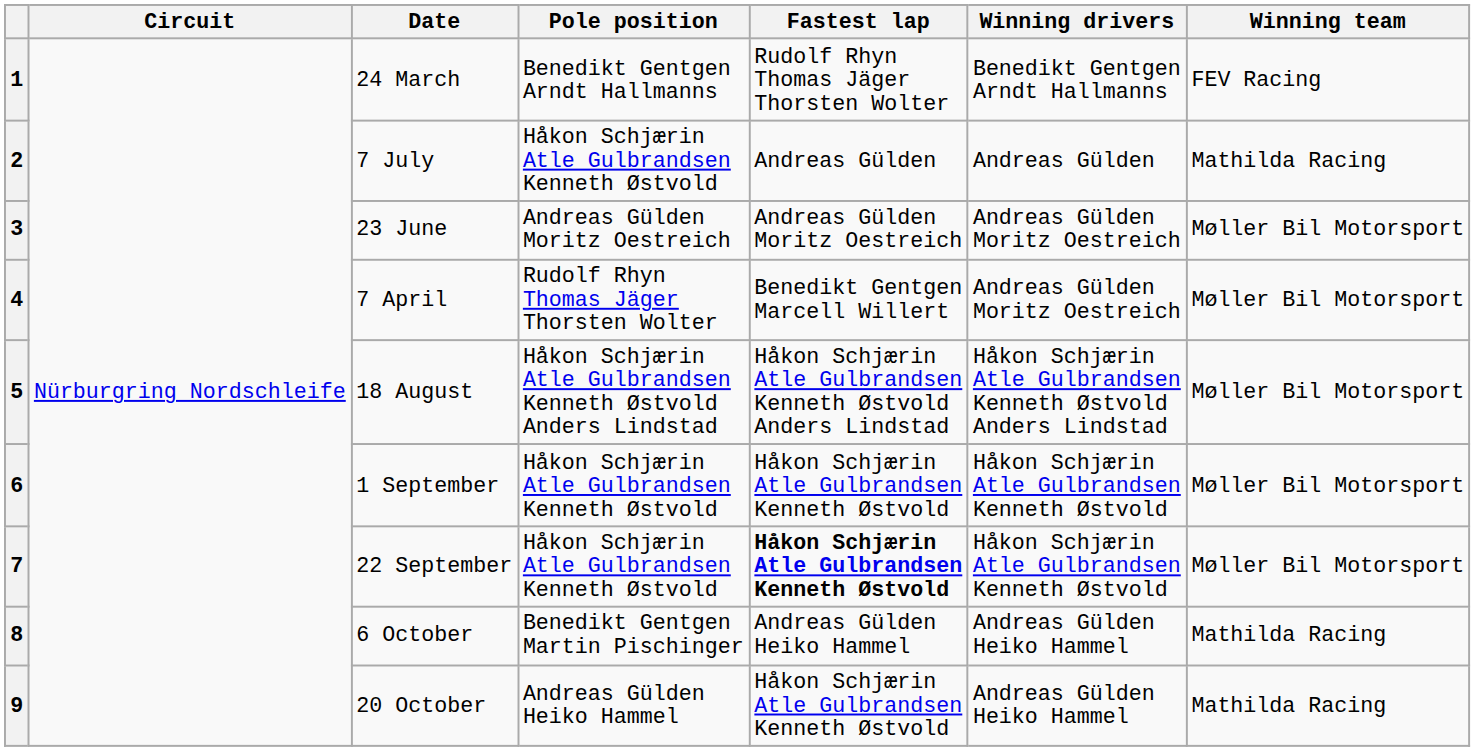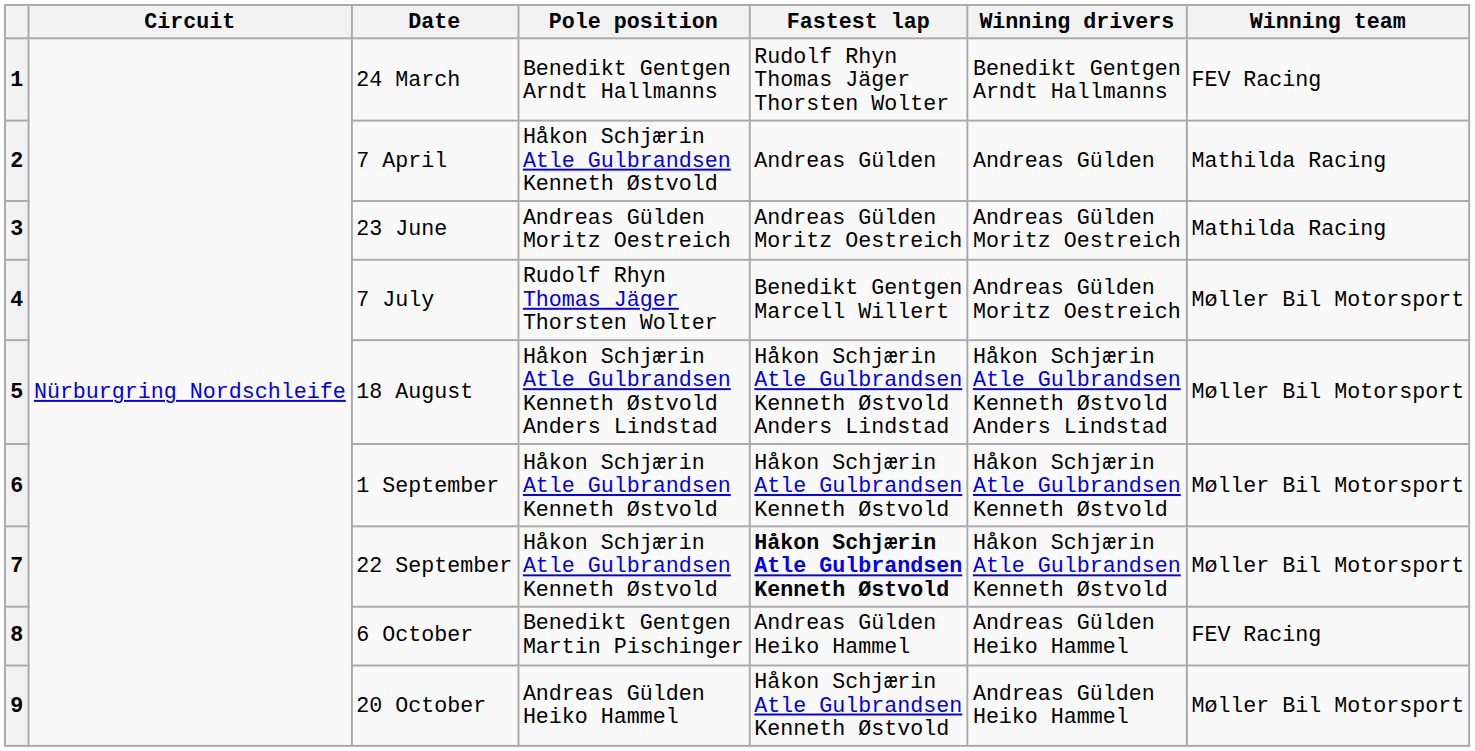2 | Date: 7 July -> 7 April
3 | Winning team: Møller Bil Motorsport -> Mathilda Racing
4 | Date: 7 April -> 7 July
8 | Winning team: Mathilda Racing -> FEV Racing
9 | Winning team: Mathilda Racing -> Møller Bil Motorsport
